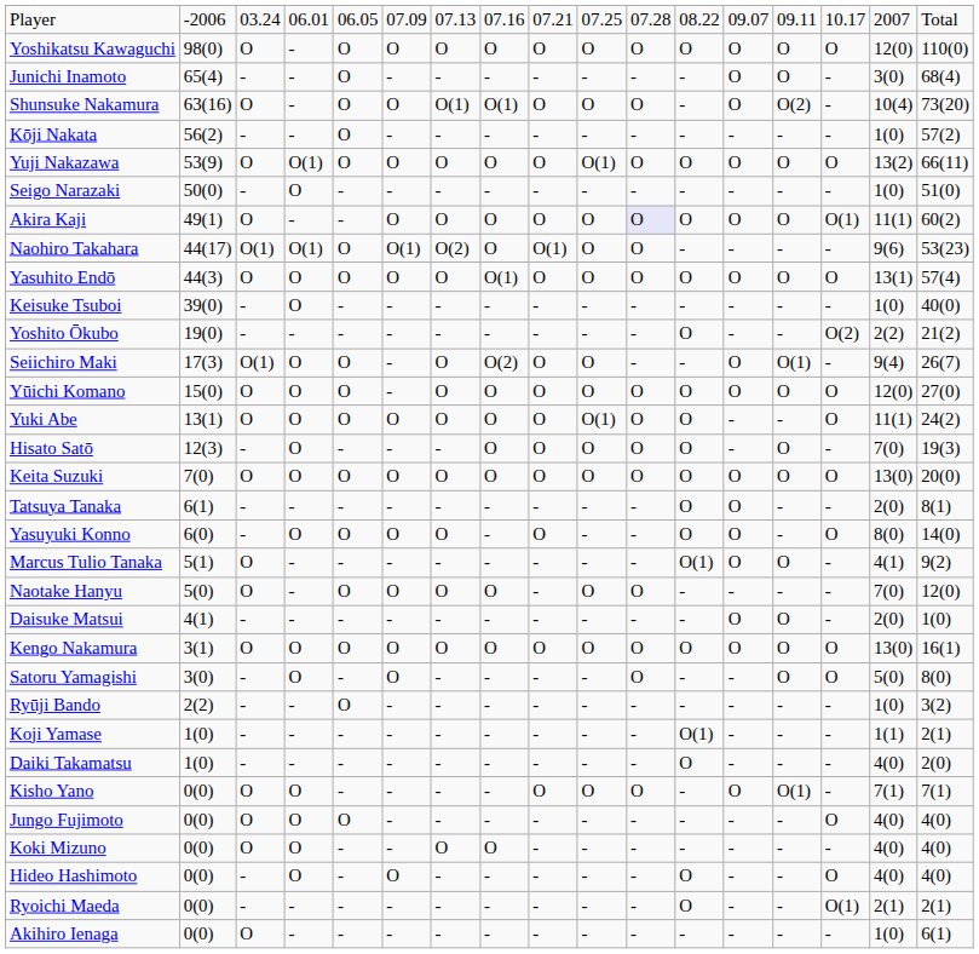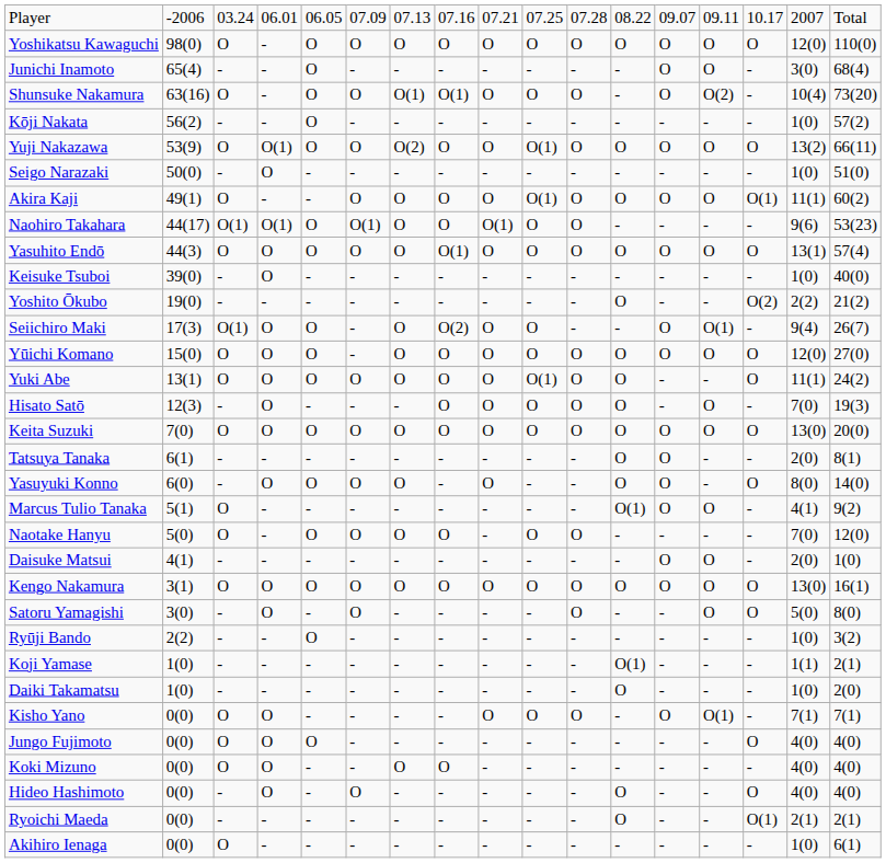Yuji Nakazawa | column 7: O -> O(2)
Akira Kaji | column 10: O -> O(1)
Akira Kaji | column 11: lavender background -> no background
Naohiro Takahara | column 7: O(2) -> O
Daiki Takamatsu | column 16: 4(0) -> 1(0)
